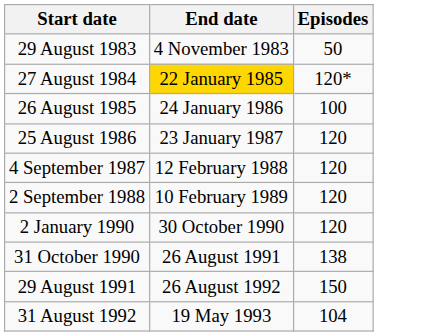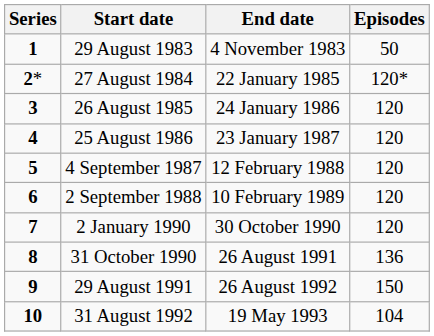+ column: Series | 1 | 2* | 3 | 4 | 5 | 6 | 7 | 8 | 9 | 10
27 August 1984 | End date: gold background -> no background
26 August 1985 | Episodes: 100 -> 120
31 October 1990 | Episodes: 138 -> 136
